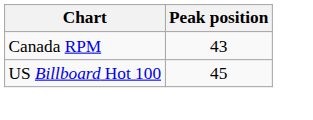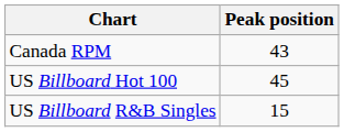+ row: US Billboard R&B Singles | 15
